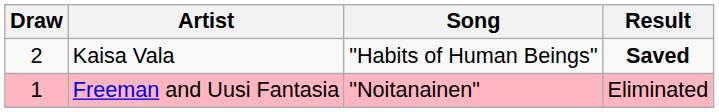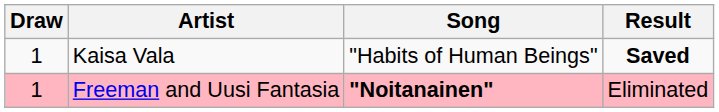Kaisa Vala | Draw: 2 -> 1
Freeman and Uusi Fantasia | Song: normal -> bold
